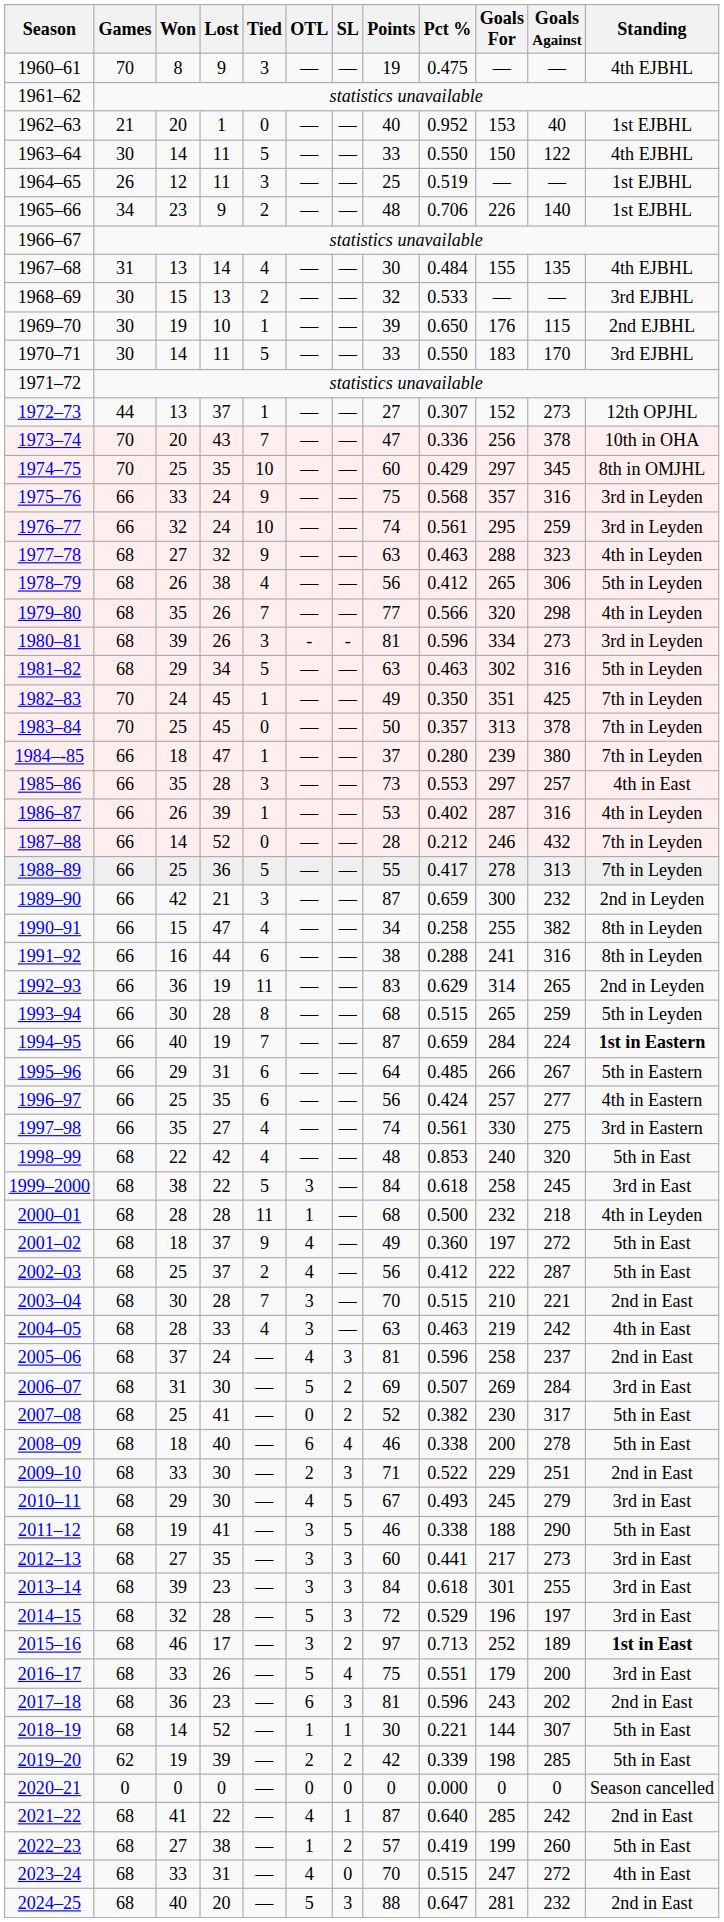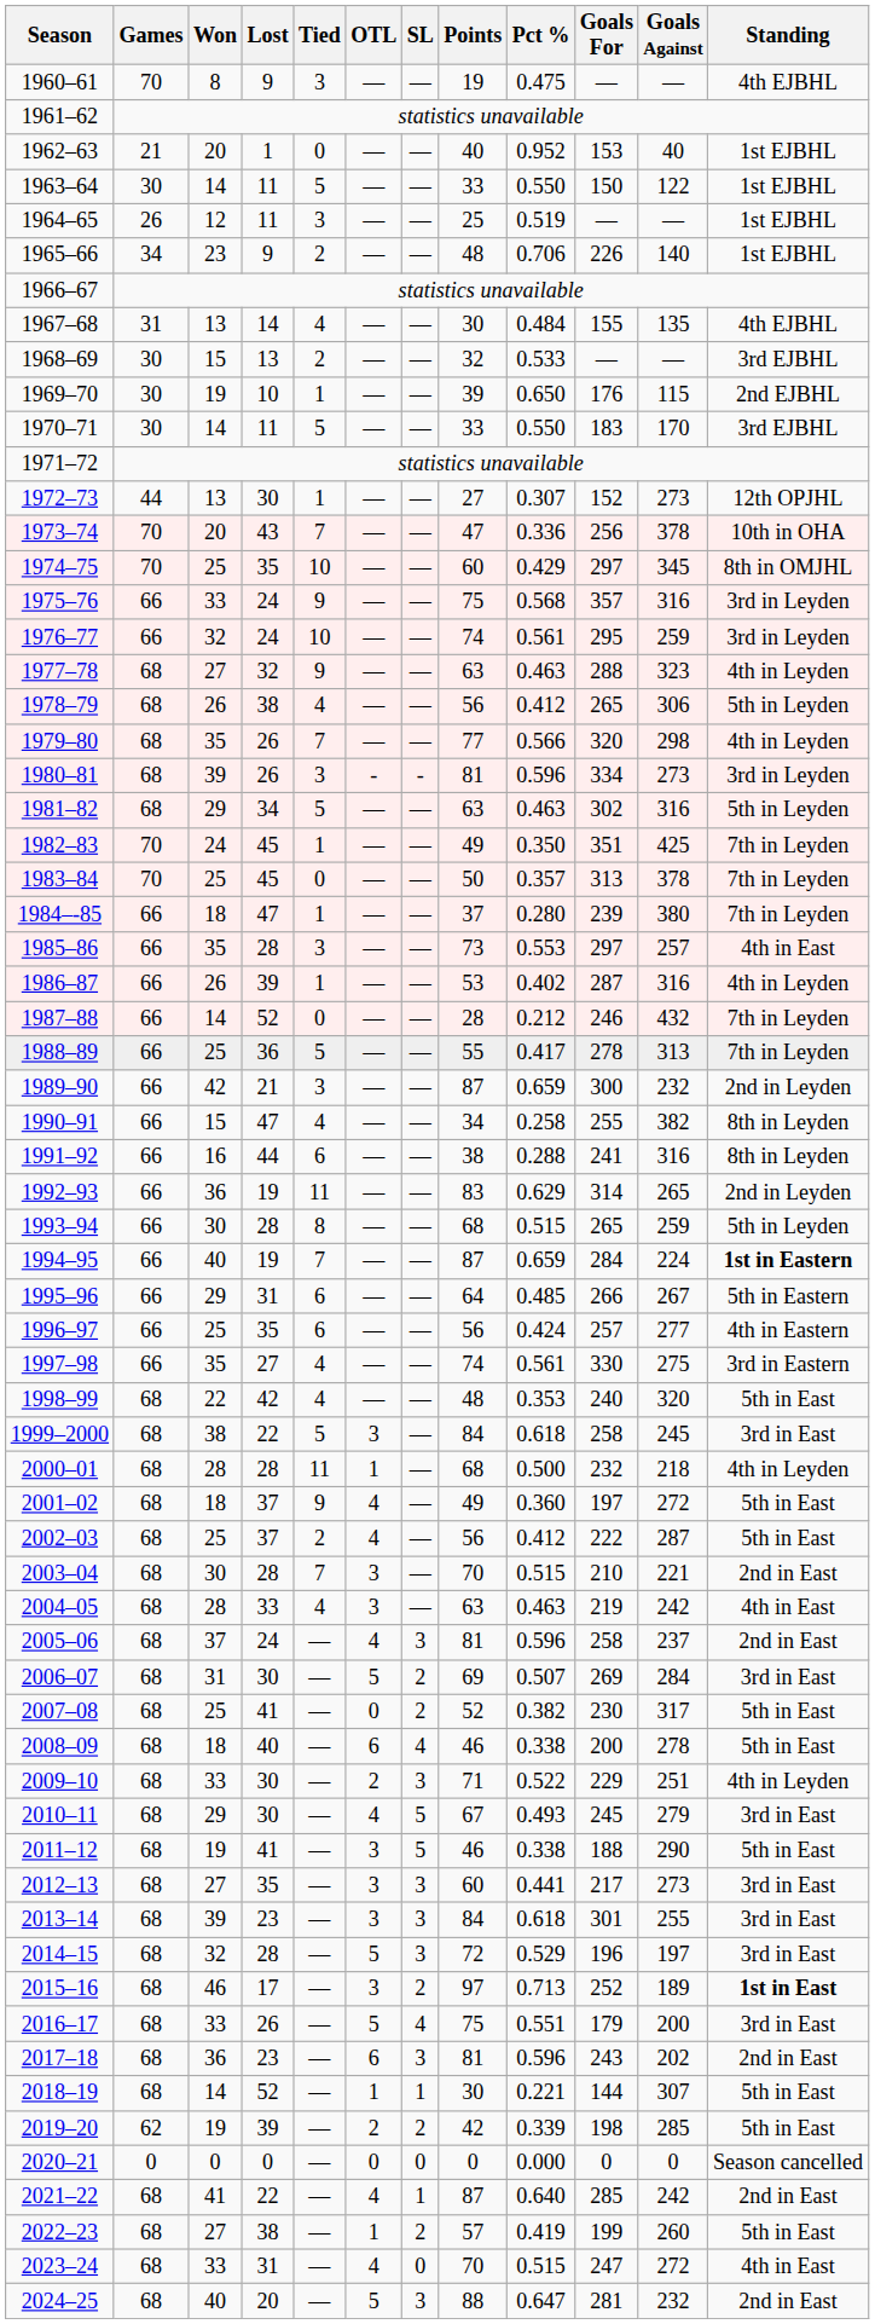1963–64 | Standing: 4th EJBHL -> 1st EJBHL
1972–73 | Lost: 37 -> 30
1998–99 | Pct %: 0.853 -> 0.353
2009–10 | Standing: 2nd in East -> 4th in Leyden
